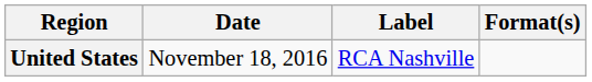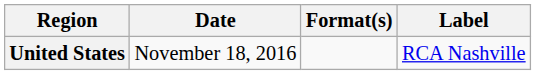columns swapped: Format(s) <-> Label
